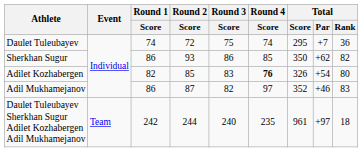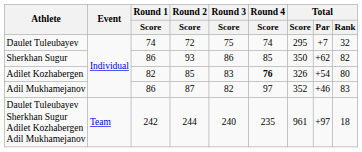Daulet Tuleubayev | Total / Rank: 36 -> 32
